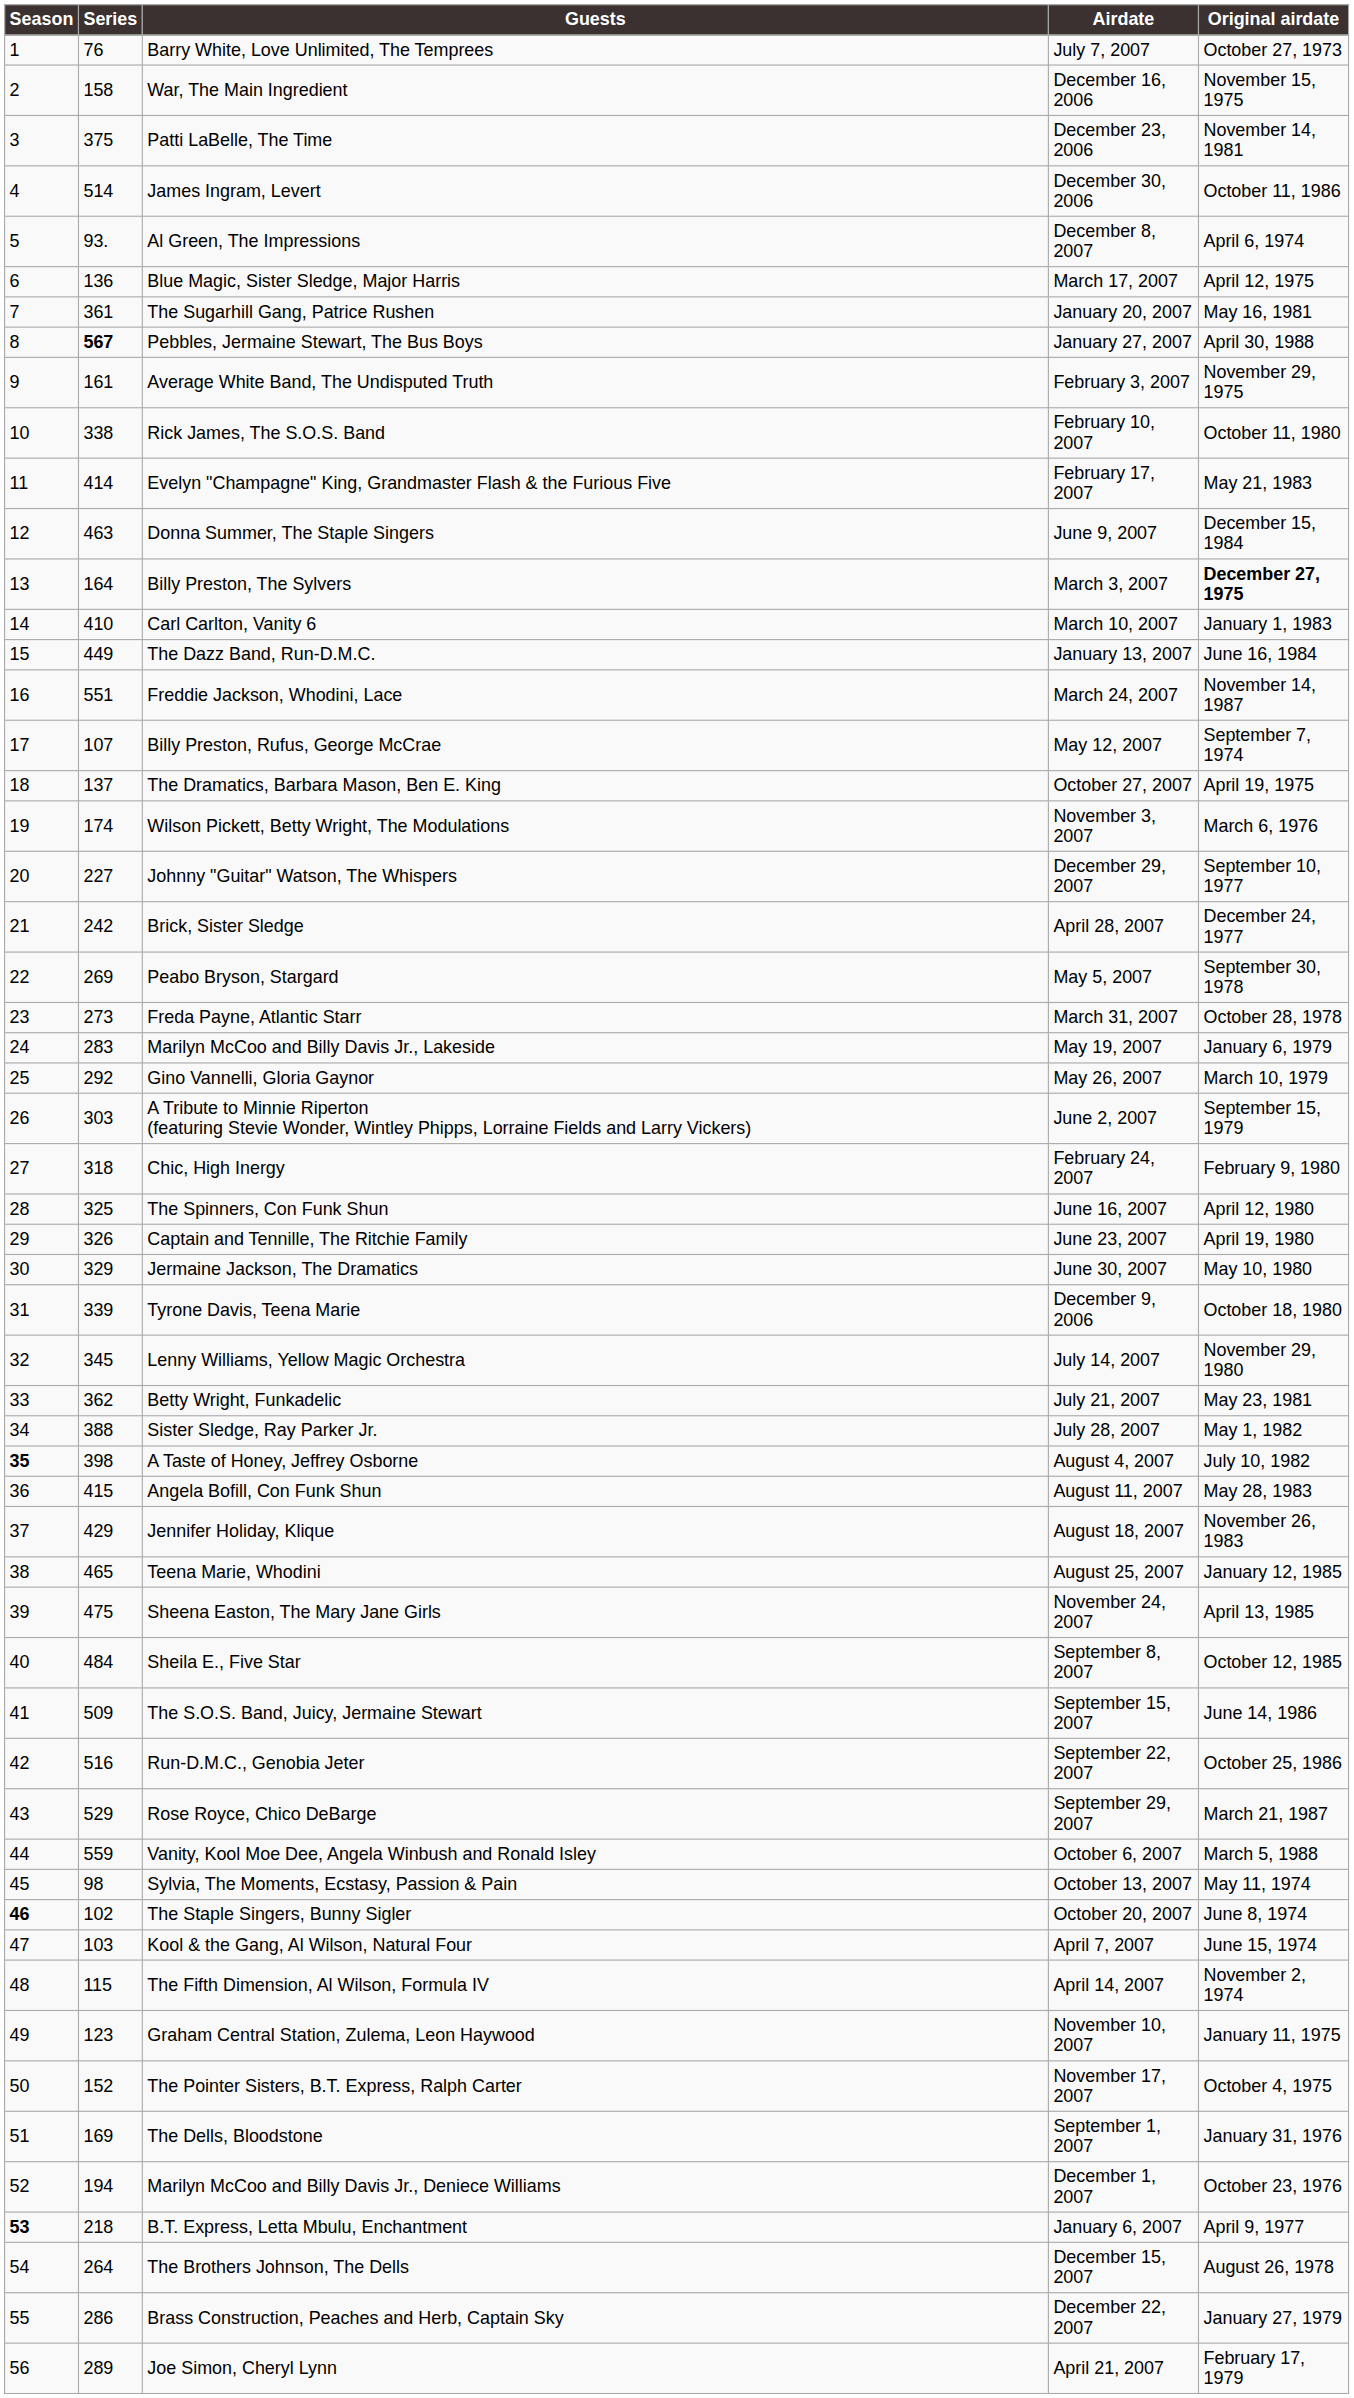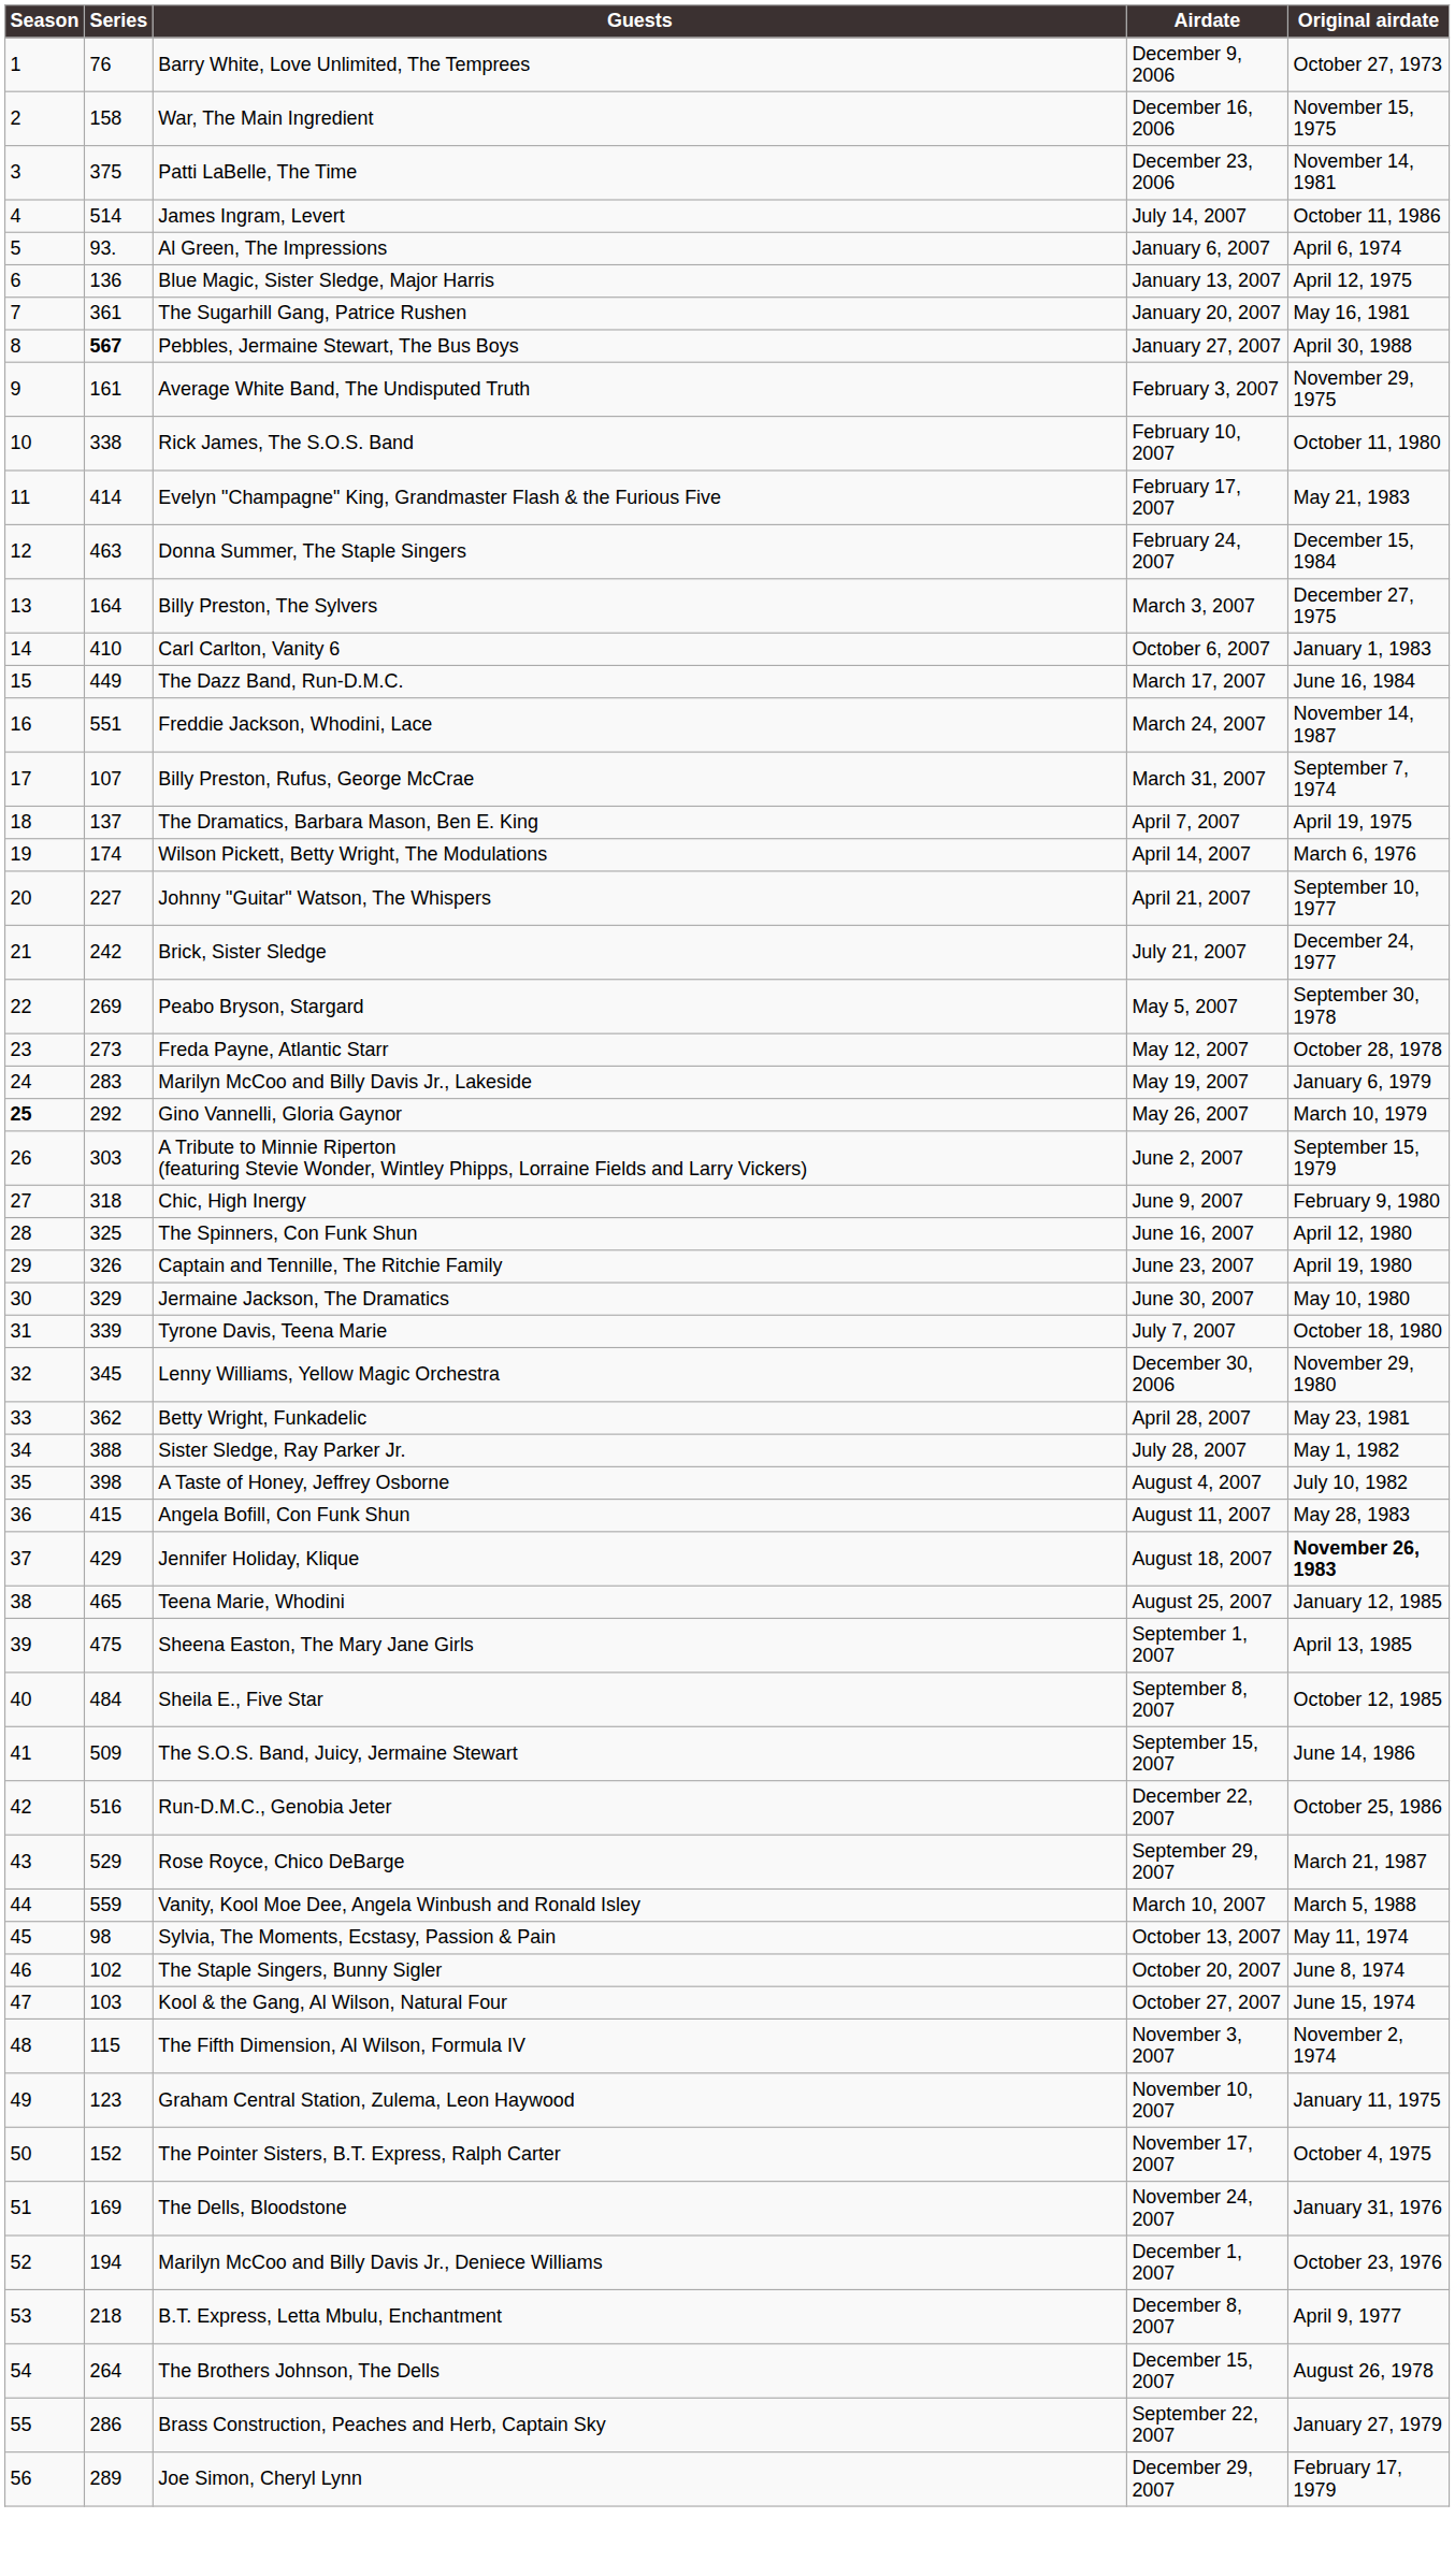Barry White, Love Unlimited, The Temprees | Airdate: July 7, 2007 -> December 9, 2006
James Ingram, Levert | Airdate: December 30, 2006 -> July 14, 2007
Al Green, The Impressions | Airdate: December 8, 2007 -> January 6, 2007
Blue Magic, Sister Sledge, Major Harris | Airdate: March 17, 2007 -> January 13, 2007
Donna Summer, The Staple Singers | Airdate: June 9, 2007 -> February 24, 2007
Billy Preston, The Sylvers | Original airdate: bold -> normal
Carl Carlton, Vanity 6 | Airdate: March 10, 2007 -> October 6, 2007
The Dazz Band, Run-D.M.C. | Airdate: January 13, 2007 -> March 17, 2007
Billy Preston, Rufus, George McCrae | Airdate: May 12, 2007 -> March 31, 2007
The Dramatics, Barbara Mason, Ben E. King | Airdate: October 27, 2007 -> April 7, 2007
Wilson Pickett, Betty Wright, The Modulations | Airdate: November 3, 2007 -> April 14, 2007
Johnny "Guitar" Watson, The Whispers | Airdate: December 29, 2007 -> April 21, 2007
Brick, Sister Sledge | Airdate: April 28, 2007 -> July 21, 2007
Freda Payne, Atlantic Starr | Airdate: March 31, 2007 -> May 12, 2007
Gino Vannelli, Gloria Gaynor | Season: normal -> bold
Chic, High Inergy | Airdate: February 24, 2007 -> June 9, 2007
Tyrone Davis, Teena Marie | Airdate: December 9, 2006 -> July 7, 2007
Lenny Williams, Yellow Magic Orchestra | Airdate: July 14, 2007 -> December 30, 2006
Betty Wright, Funkadelic | Airdate: July 21, 2007 -> April 28, 2007
A Taste of Honey, Jeffrey Osborne | Season: bold -> normal
Jennifer Holiday, Klique | Original airdate: normal -> bold
Sheena Easton, The Mary Jane Girls | Airdate: November 24, 2007 -> September 1, 2007
Run-D.M.C., Genobia Jeter | Airdate: September 22, 2007 -> December 22, 2007
Vanity, Kool Moe Dee, Angela Winbush and Ronald Isley | Airdate: October 6, 2007 -> March 10, 2007
The Staple Singers, Bunny Sigler | Season: bold -> normal
Kool & the Gang, Al Wilson, Natural Four | Airdate: April 7, 2007 -> October 27, 2007
The Fifth Dimension, Al Wilson, Formula IV | Airdate: April 14, 2007 -> November 3, 2007
The Dells, Bloodstone | Airdate: September 1, 2007 -> November 24, 2007
B.T. Express, Letta Mbulu, Enchantment | Season: bold -> normal
B.T. Express, Letta Mbulu, Enchantment | Airdate: January 6, 2007 -> December 8, 2007
Brass Construction, Peaches and Herb, Captain Sky | Airdate: December 22, 2007 -> September 22, 2007
Joe Simon, Cheryl Lynn | Airdate: April 21, 2007 -> December 29, 2007
